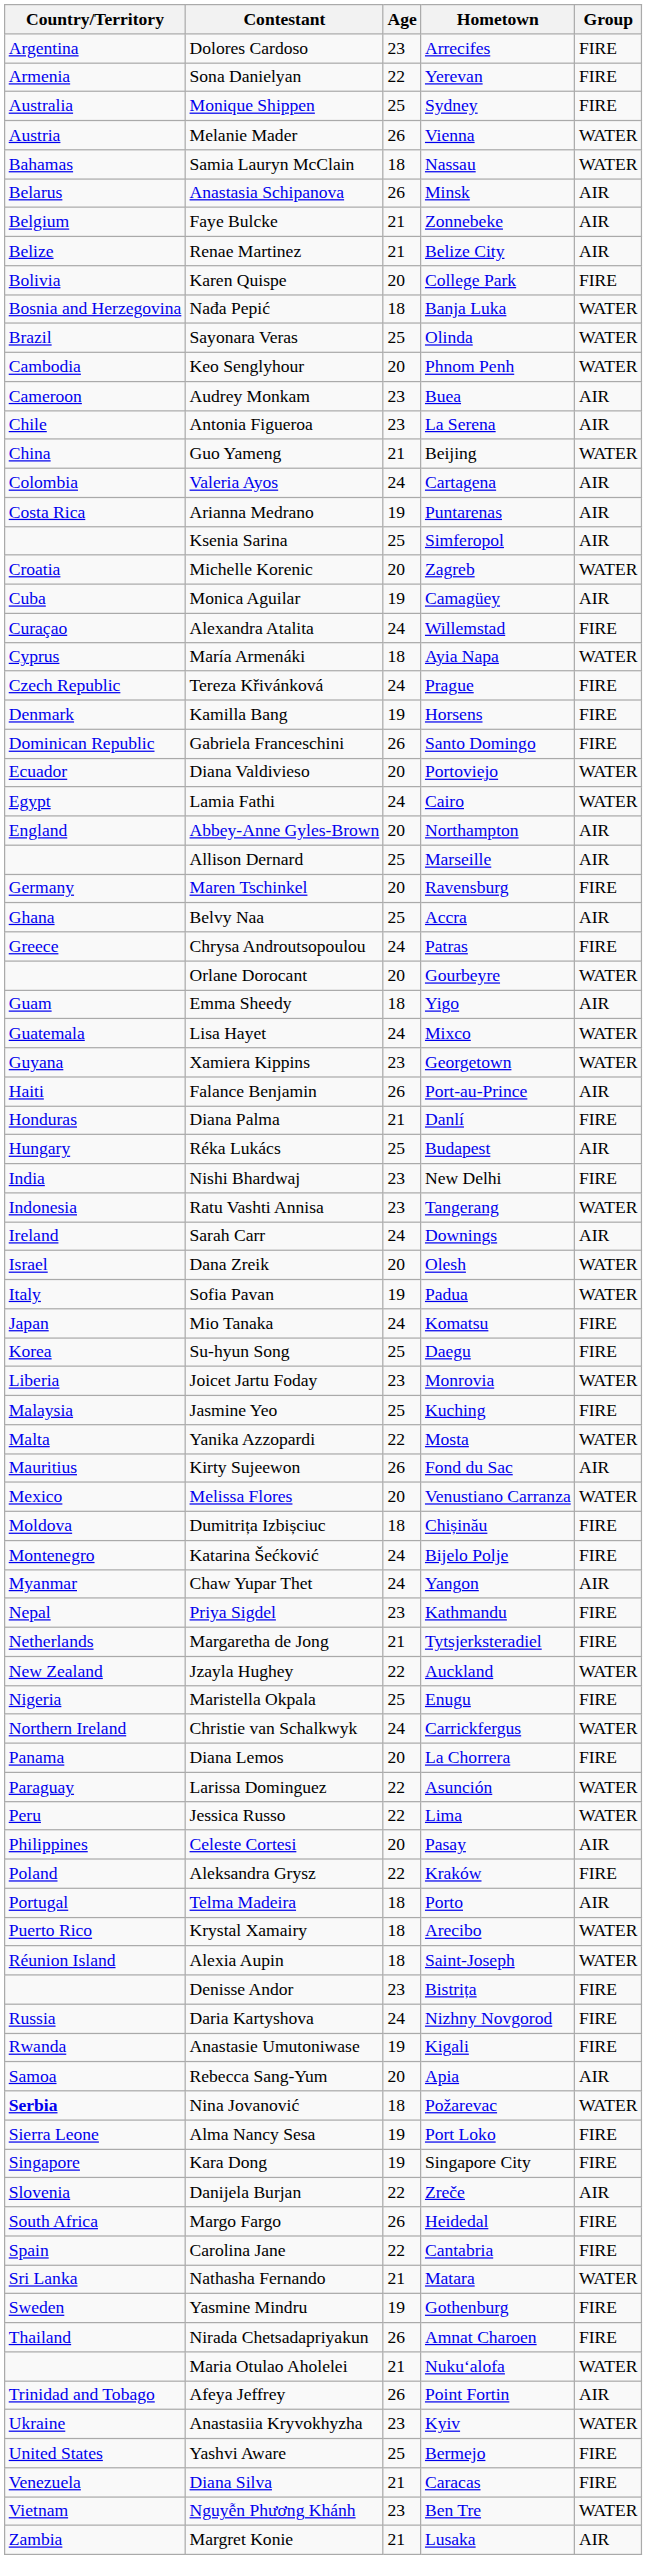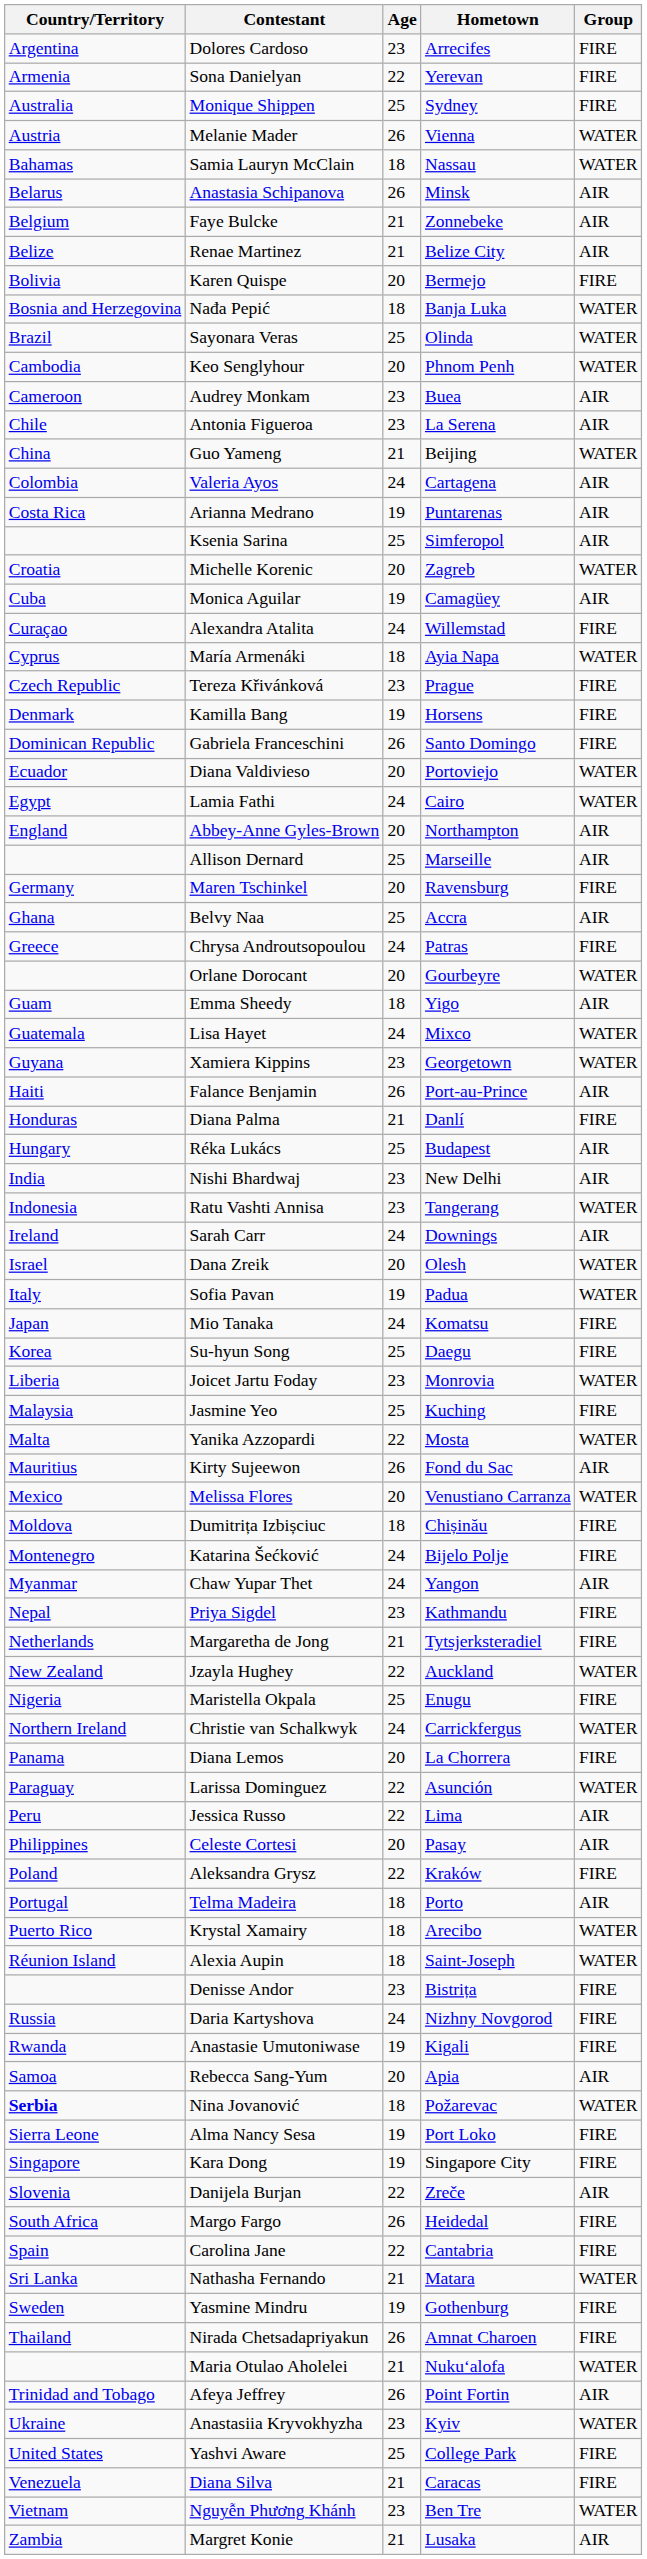Karen Quispe | Hometown: College Park -> Bermejo
Tereza Křivánková | Age: 24 -> 23
Nishi Bhardwaj | Group: FIRE -> AIR
Jessica Russo | Group: WATER -> AIR
Yashvi Aware | Hometown: Bermejo -> College Park
